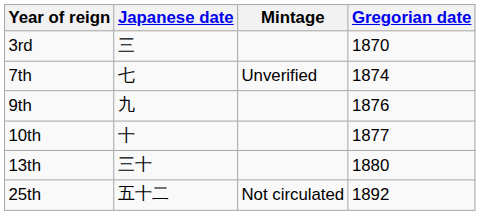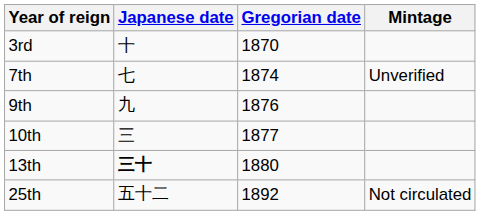columns swapped: Gregorian date <-> Mintage
3rd | Japanese date: 三 -> 十
10th | Japanese date: 十 -> 三
13th | Japanese date: normal -> bold
